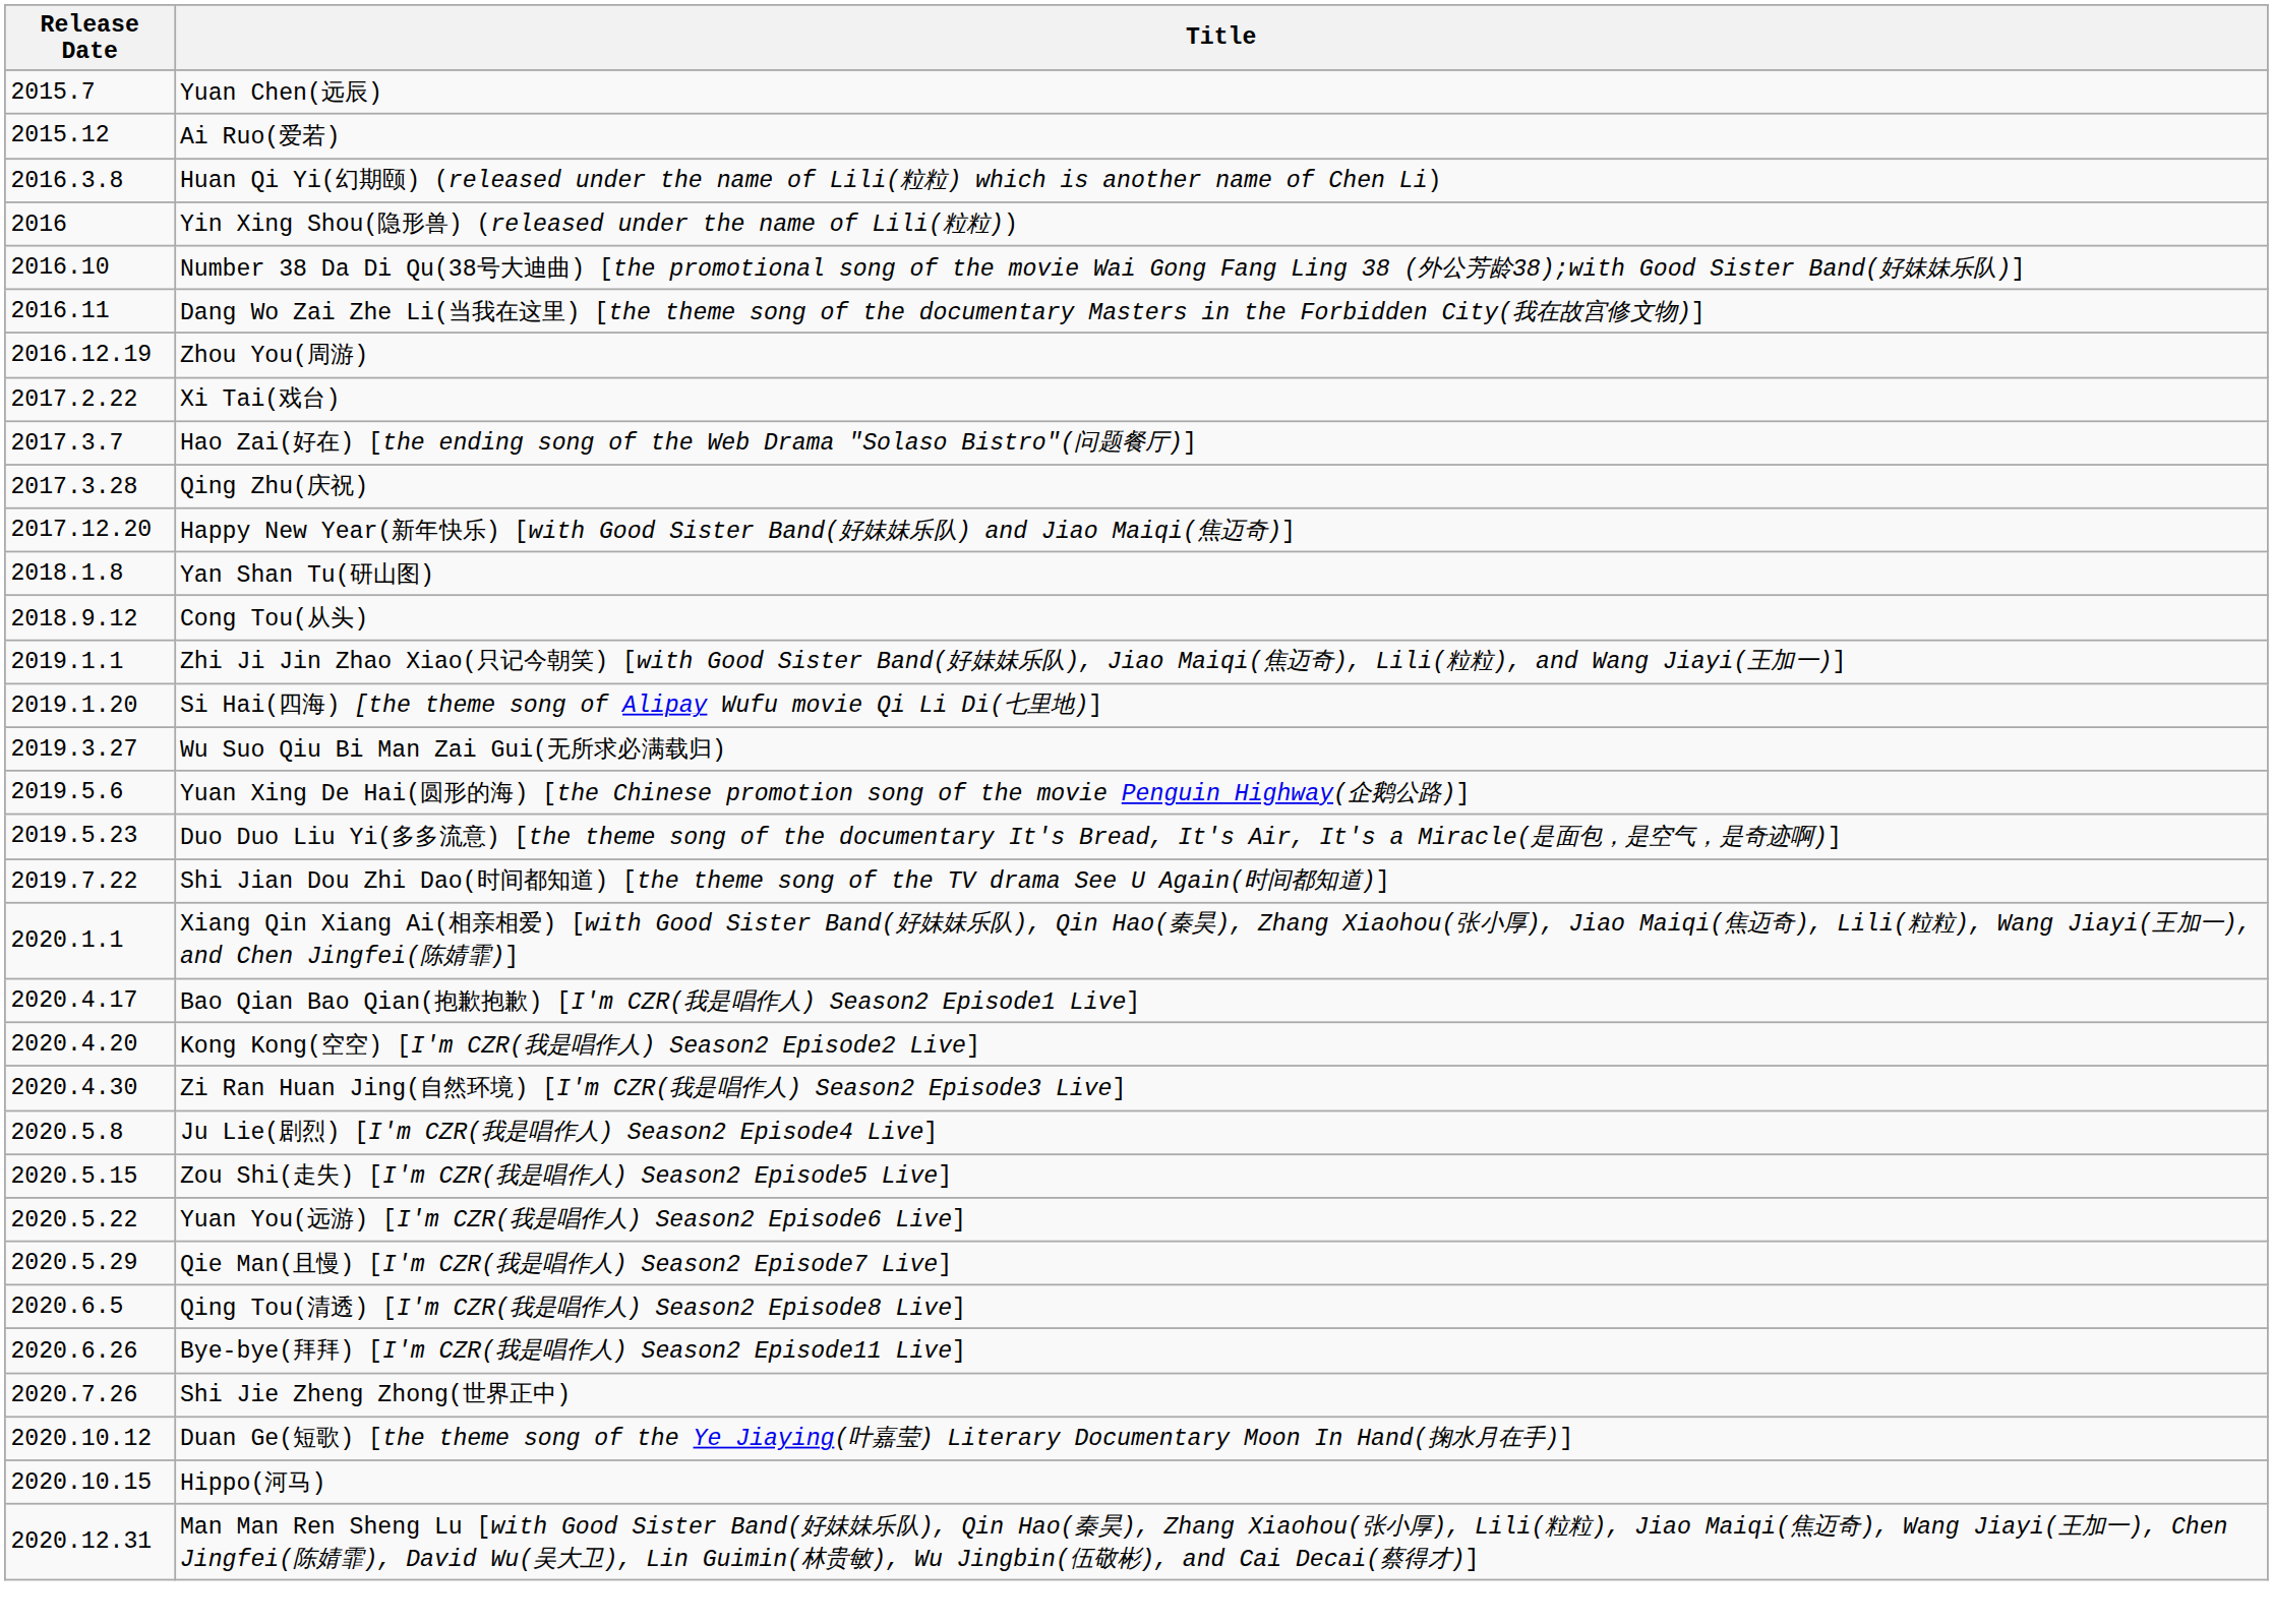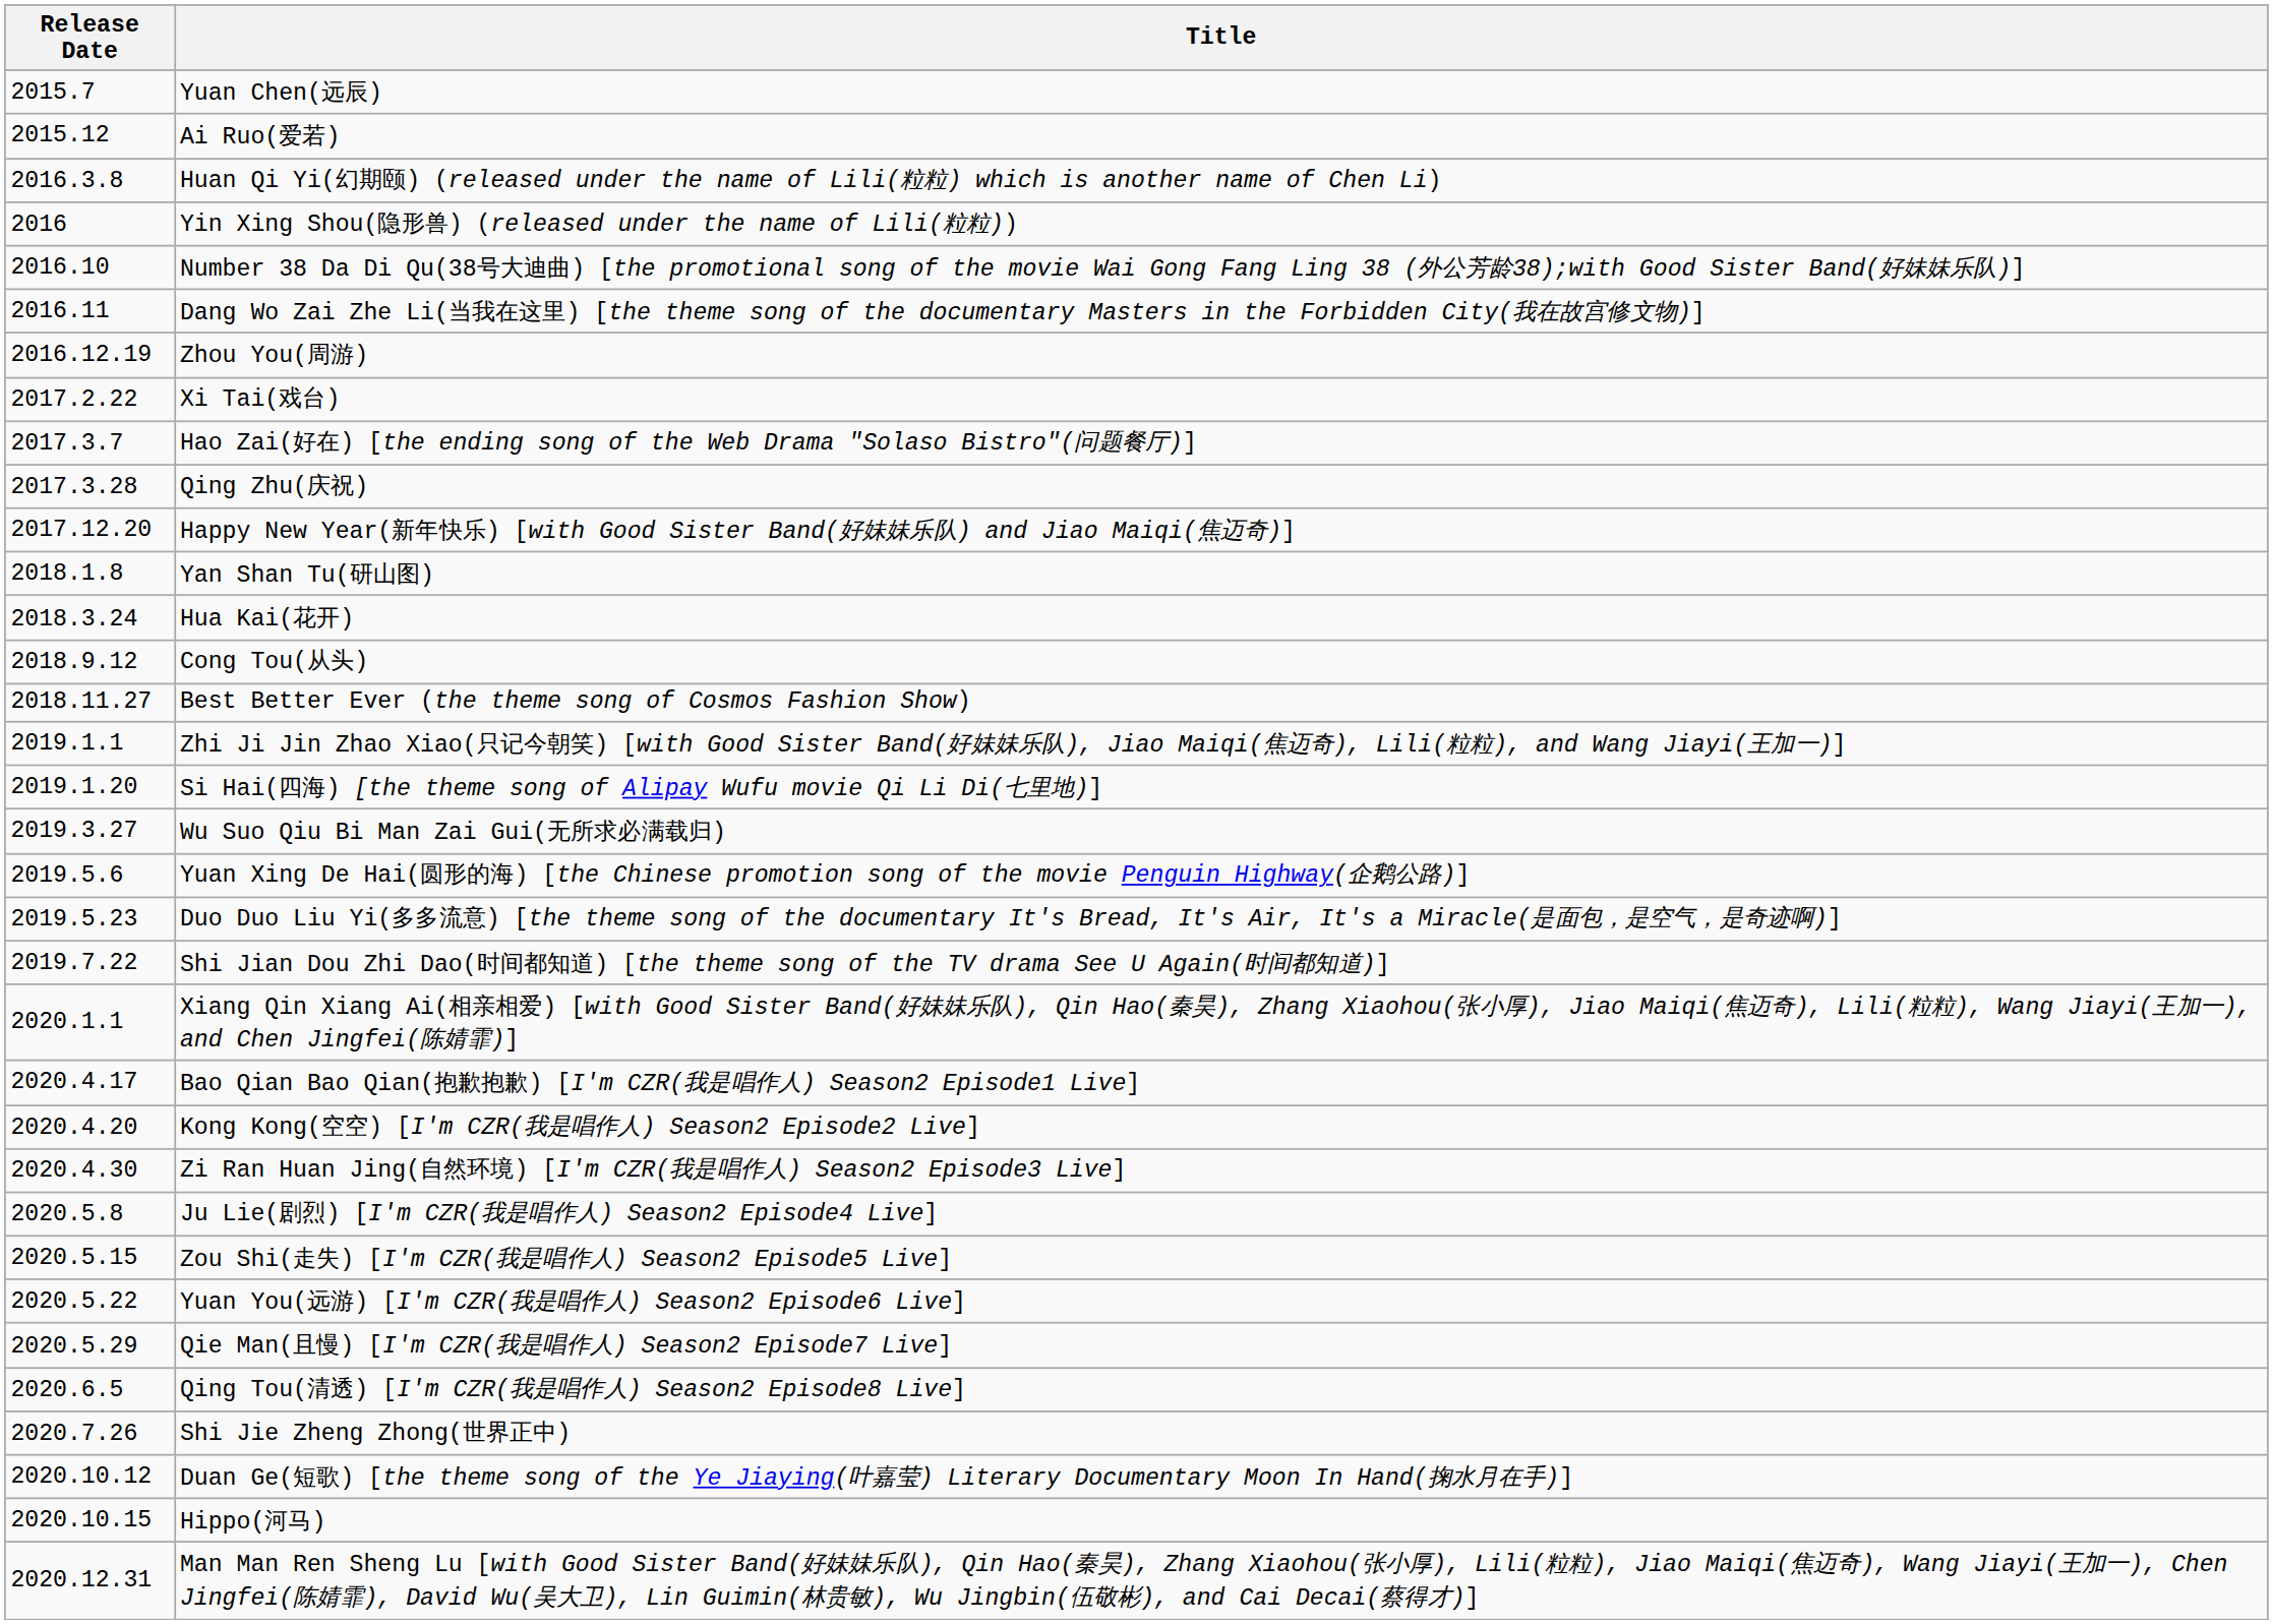+ row: 2018.3.24 | Hua Kai(花开)
+ row: 2018.11.27 | Best Better Ever (the theme song of Cosmos Fashion Show)
- row: 2020.6.26 | Bye-bye(拜拜) [I'm CZR(我是唱作人) Season2 Episode11 Live]
